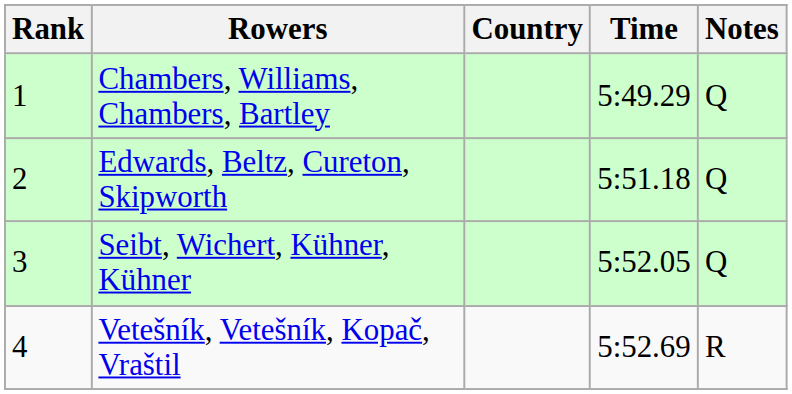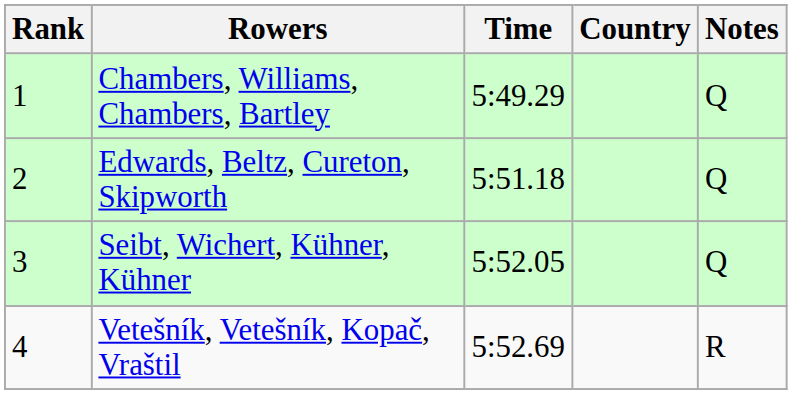columns swapped: Country <-> Time
